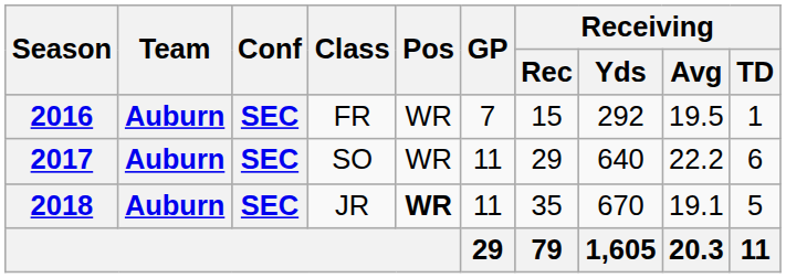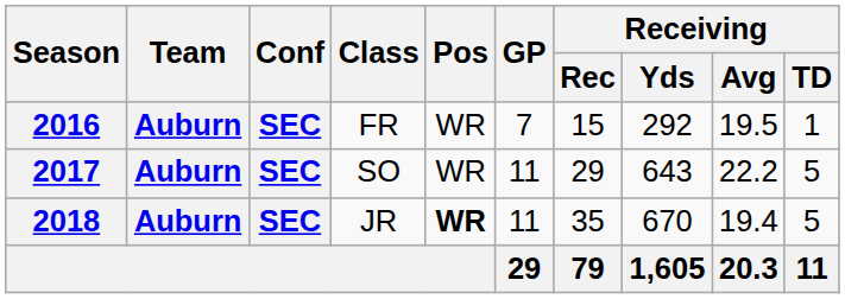2017 | Receiving / Yds: 640 -> 643
2017 | Receiving / TD: 6 -> 5
2018 | Receiving / Avg: 19.1 -> 19.4
